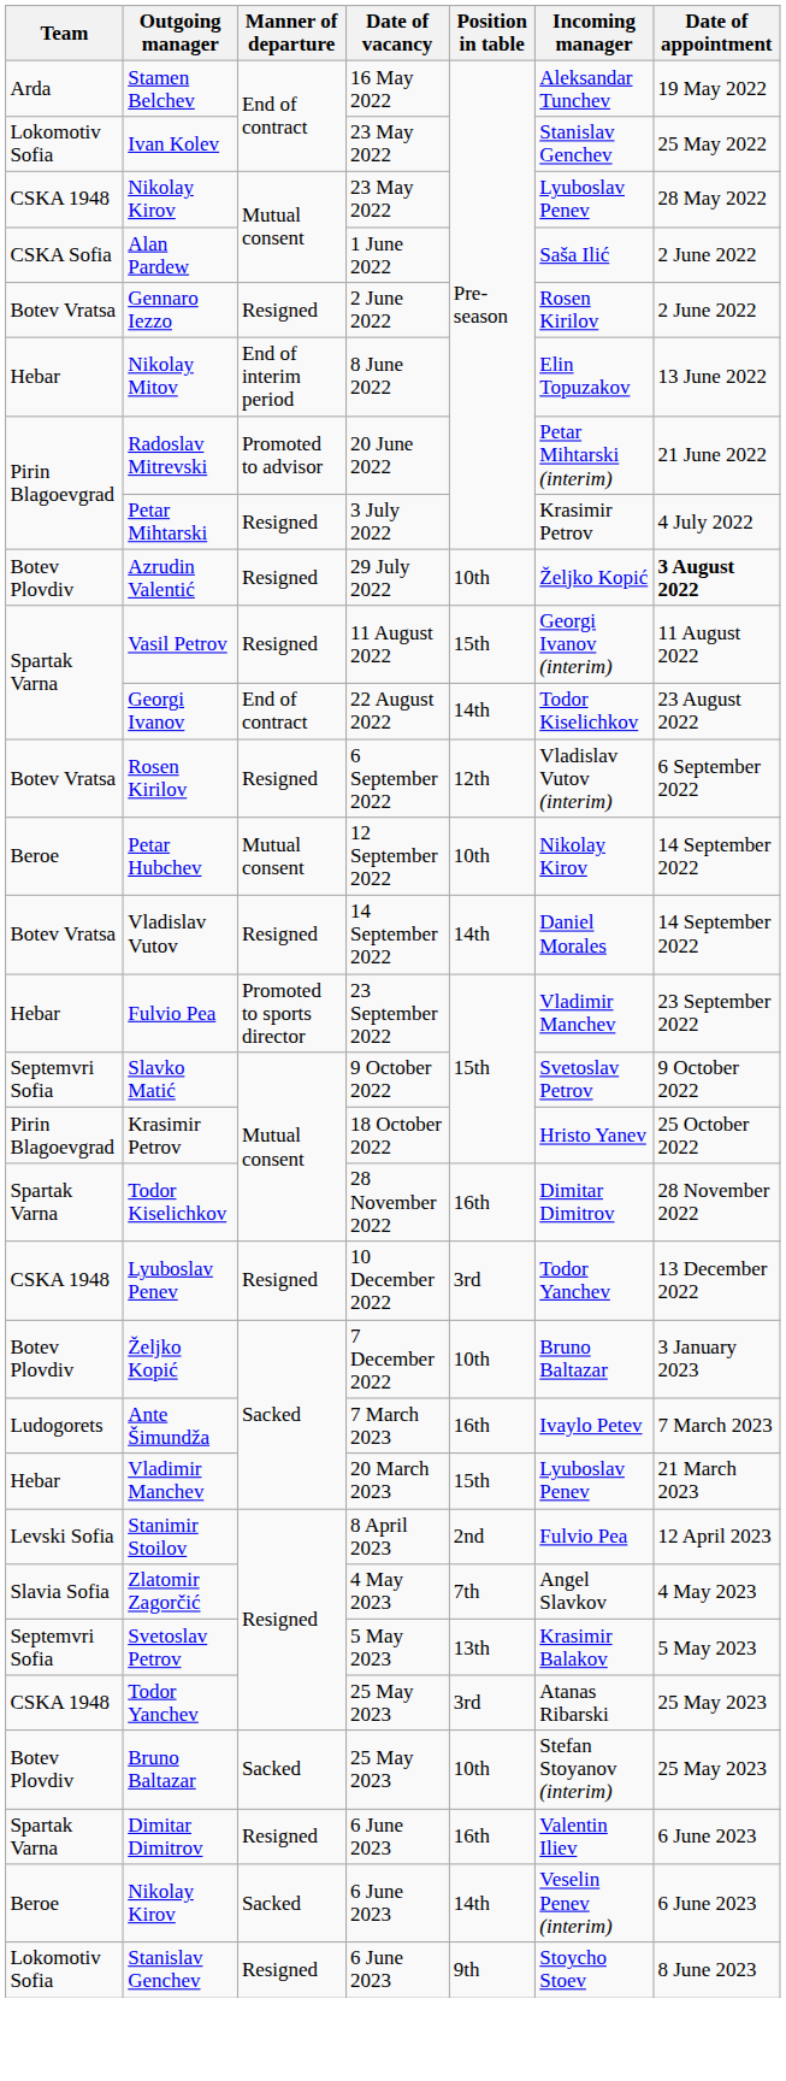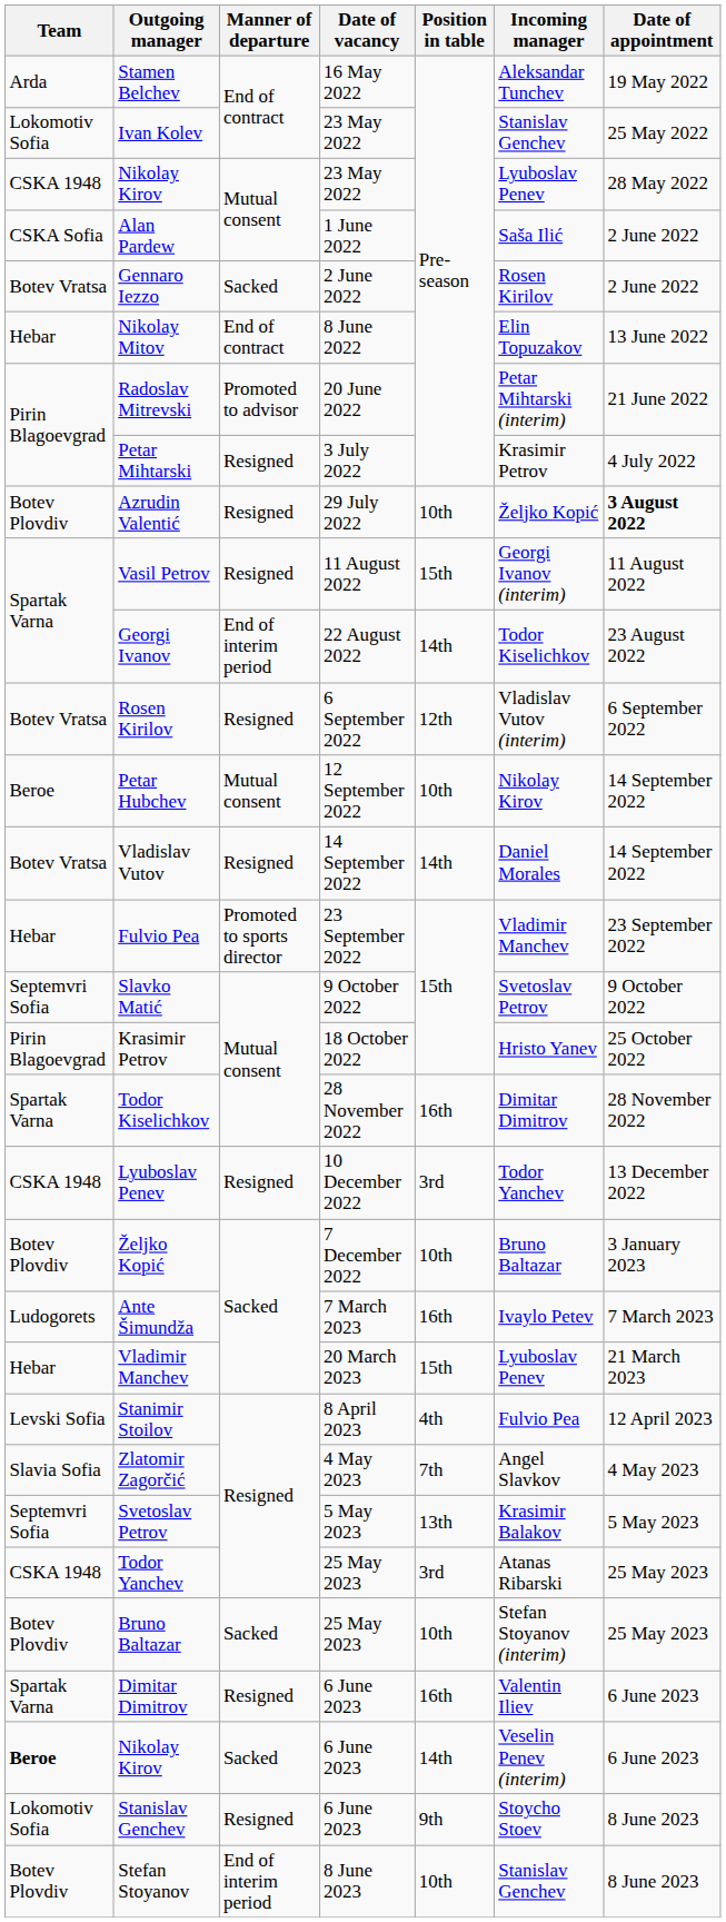Gennaro Iezzo | Manner of departure: Resigned -> Sacked
Nikolay Mitov | Manner of departure: End of interim period -> End of contract
Georgi Ivanov | Manner of departure: End of contract -> End of interim period
Stanimir Stoilov | Position in table: 2nd -> 4th
Nikolay Kirov / 6 June 2023 | Team: normal -> bold
+ row: Botev Plovdiv | Stefan Stoyanov | End of interim period | 8 June 2023 | 10th | Stanislav Genchev | 8 June 2023
